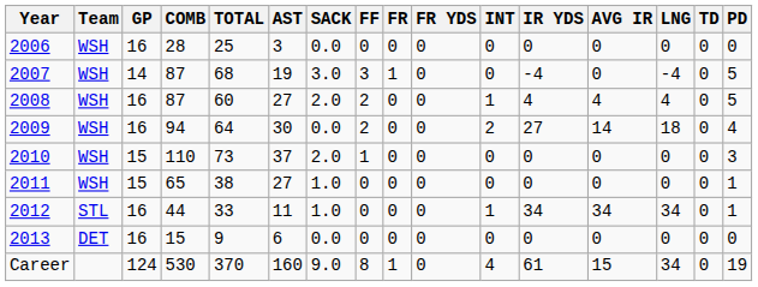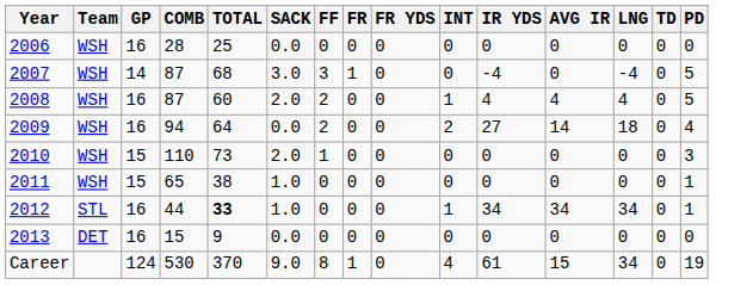- column: AST | 3 | 19 | 27 | 30 | 37 | 27 | 11 | 6 | 160
2012 | TOTAL: normal -> bold
